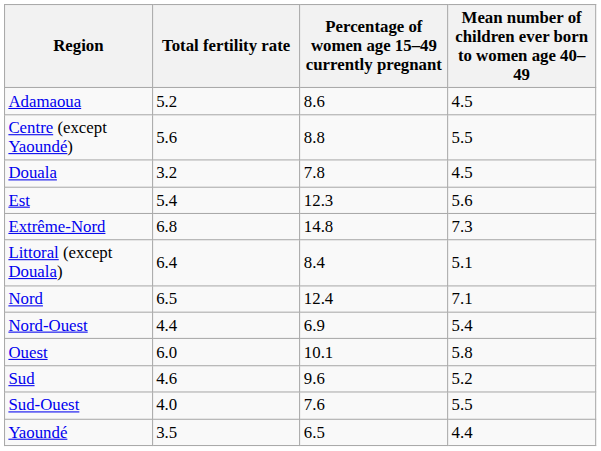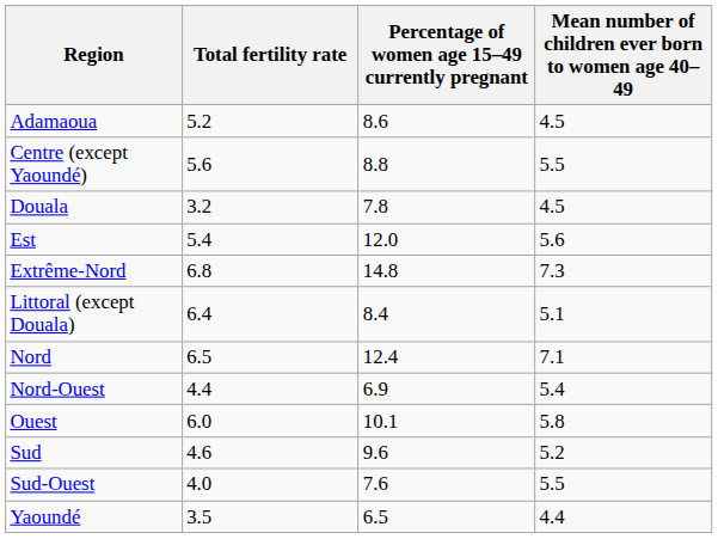Est | Percentage of women age 15–49 currently pregnant: 12.3 -> 12.0
